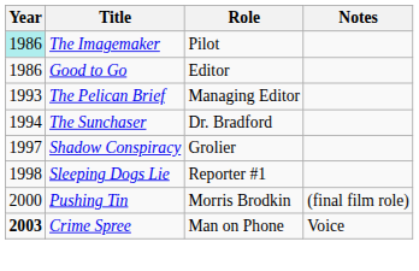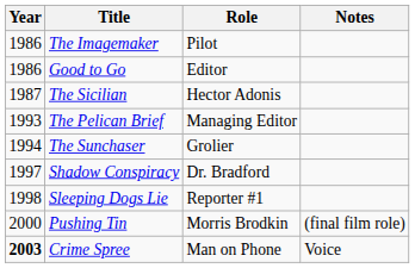The Imagemaker | Year: paleturquoise background -> no background
+ row: 1987 | The Sicilian | Hector Adonis
The Sunchaser | Role: Dr. Bradford -> Grolier
Shadow Conspiracy | Role: Grolier -> Dr. Bradford
